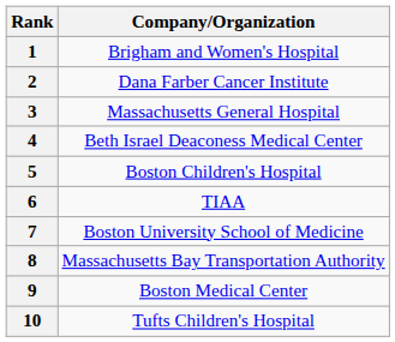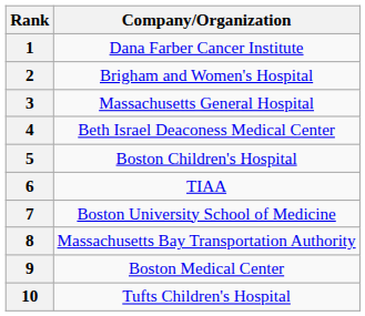1 | Company/Organization: Brigham and Women's Hospital -> Dana Farber Cancer Institute
2 | Company/Organization: Dana Farber Cancer Institute -> Brigham and Women's Hospital
